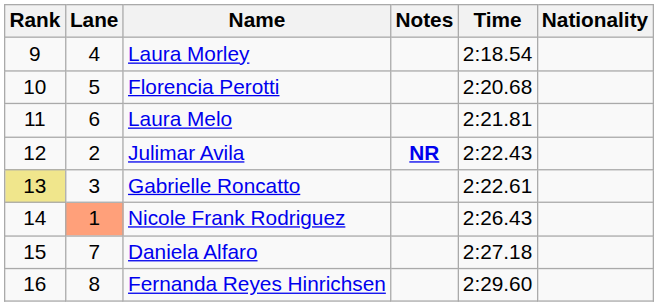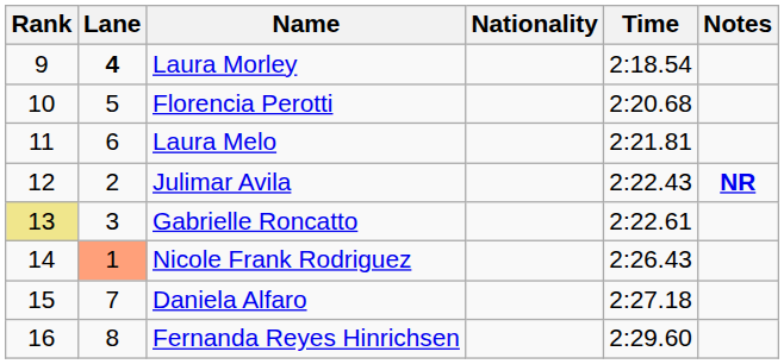columns swapped: Nationality <-> Notes
Laura Morley | Lane: normal -> bold
